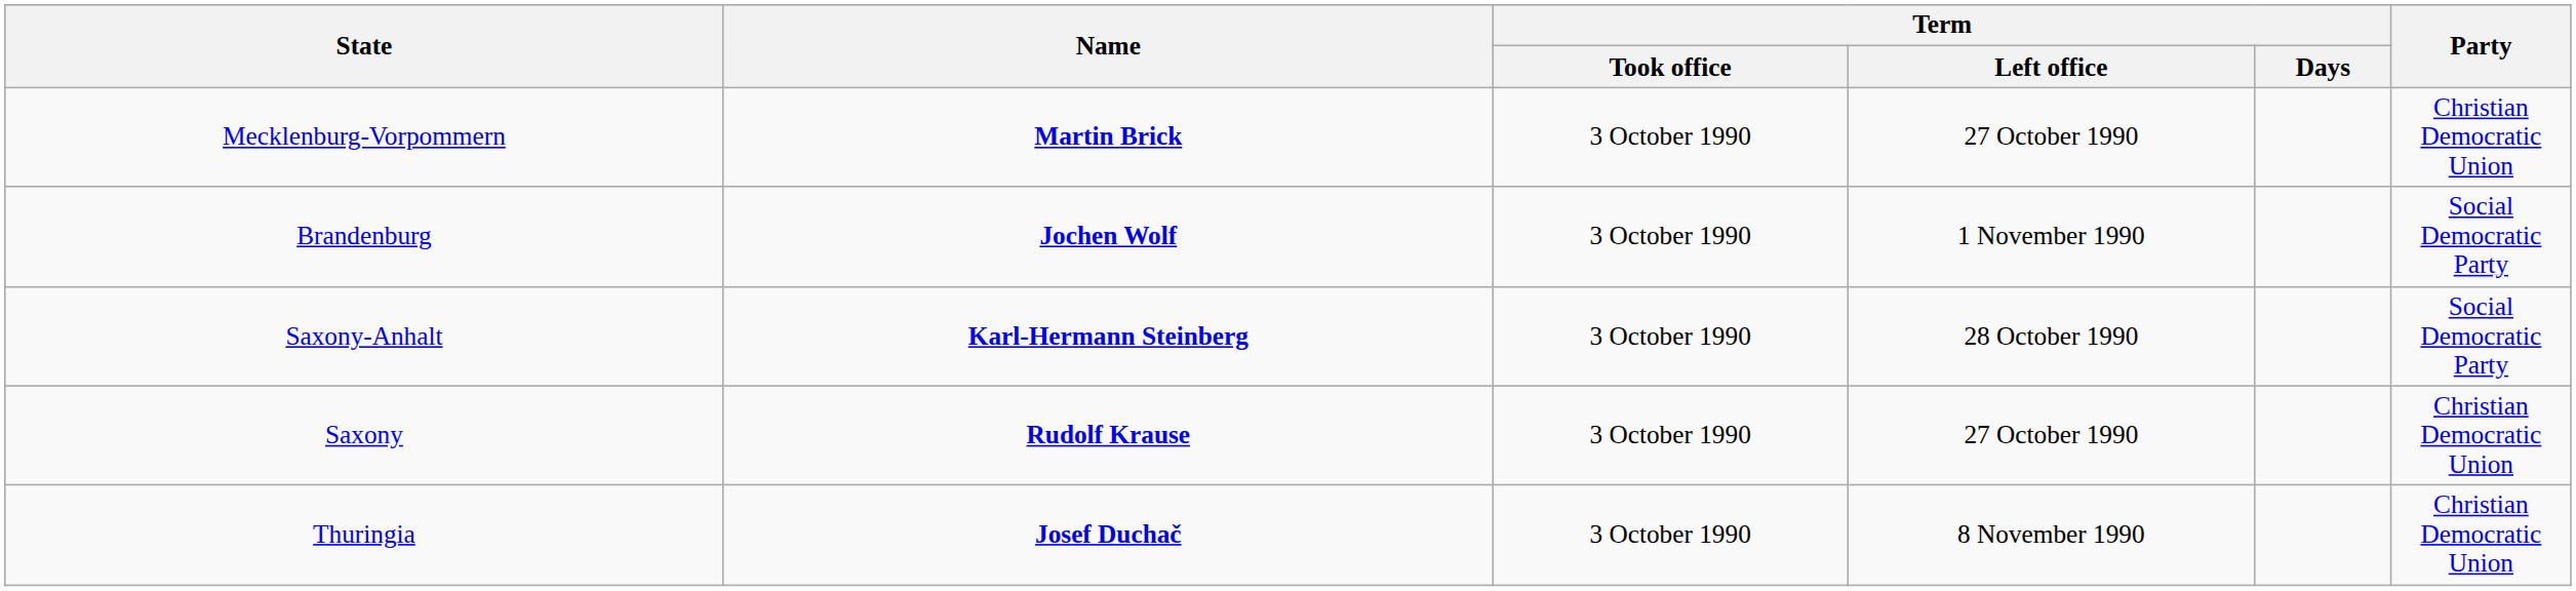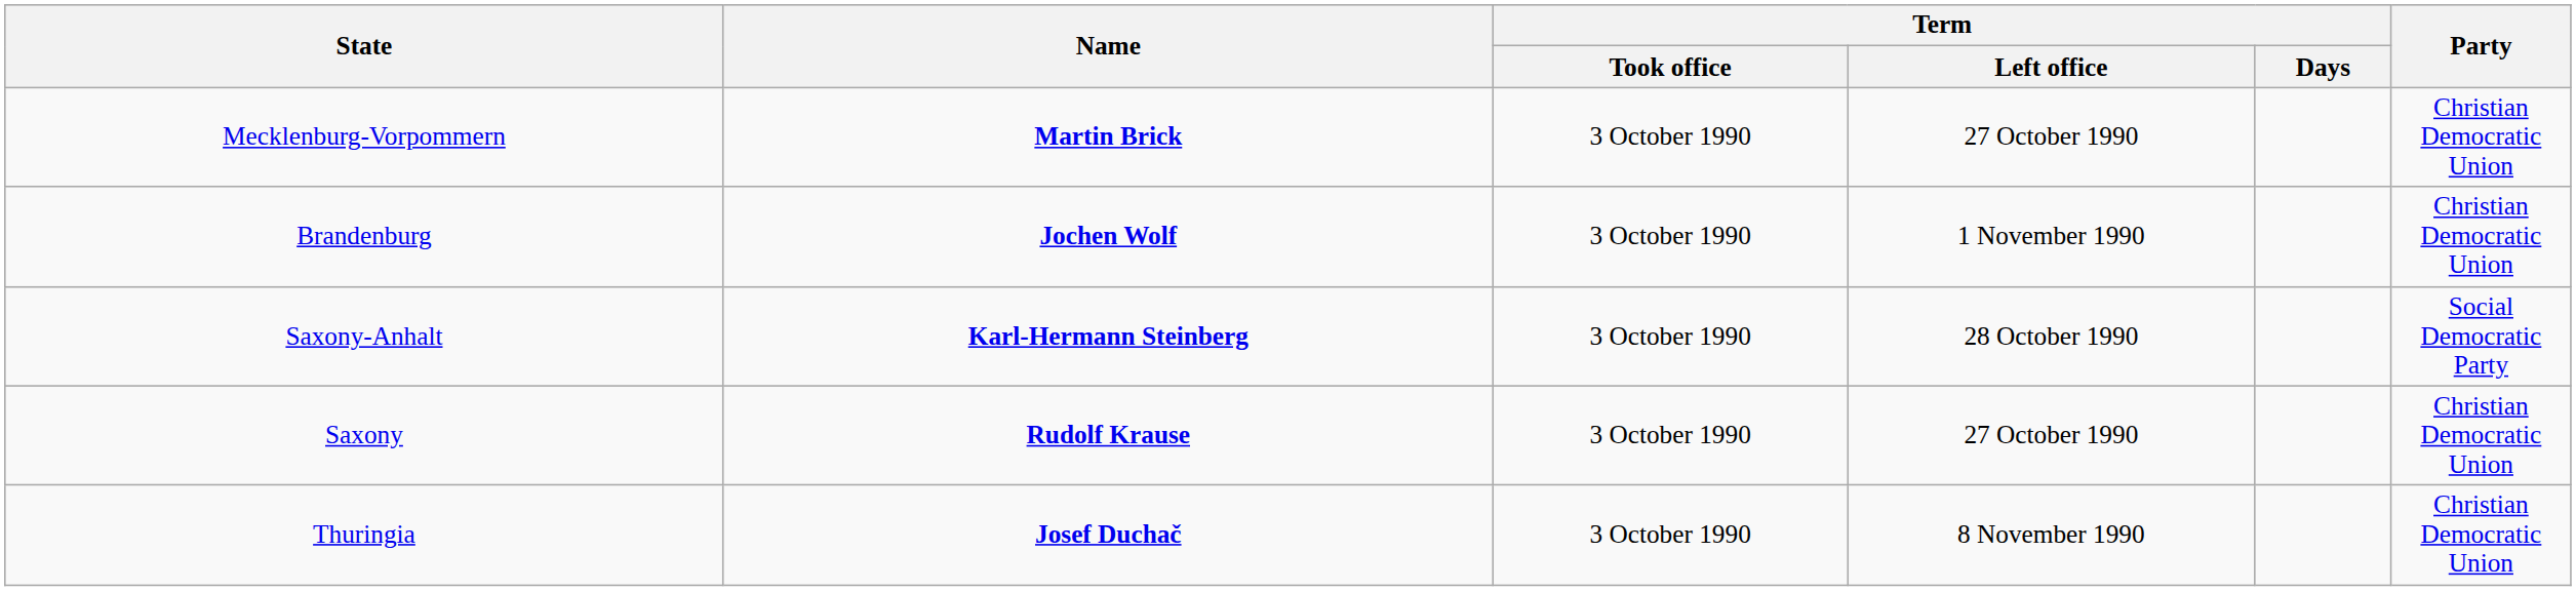Brandenburg | Party: Social Democratic Party -> Christian Democratic Union
